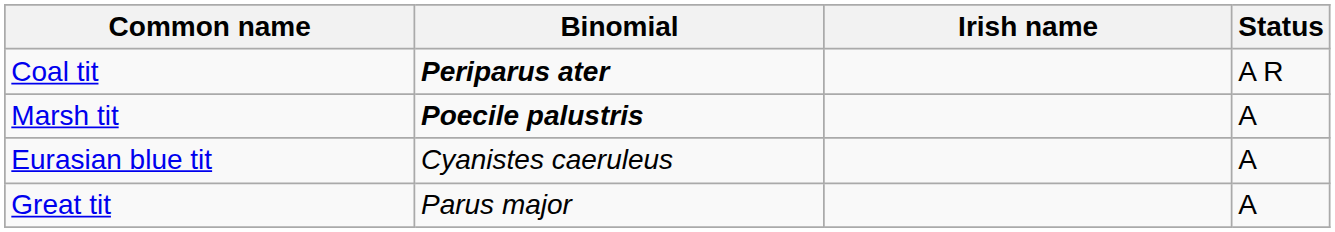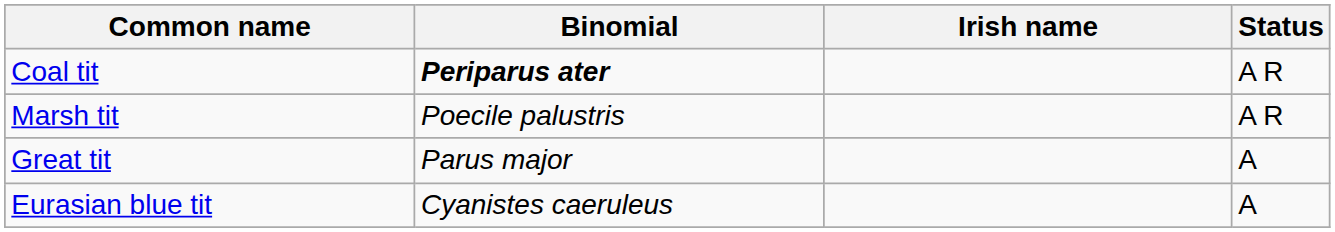Marsh tit | Binomial: bold -> normal
Marsh tit | Status: A -> A R
rows swapped: Eurasian blue tit <-> Great tit
